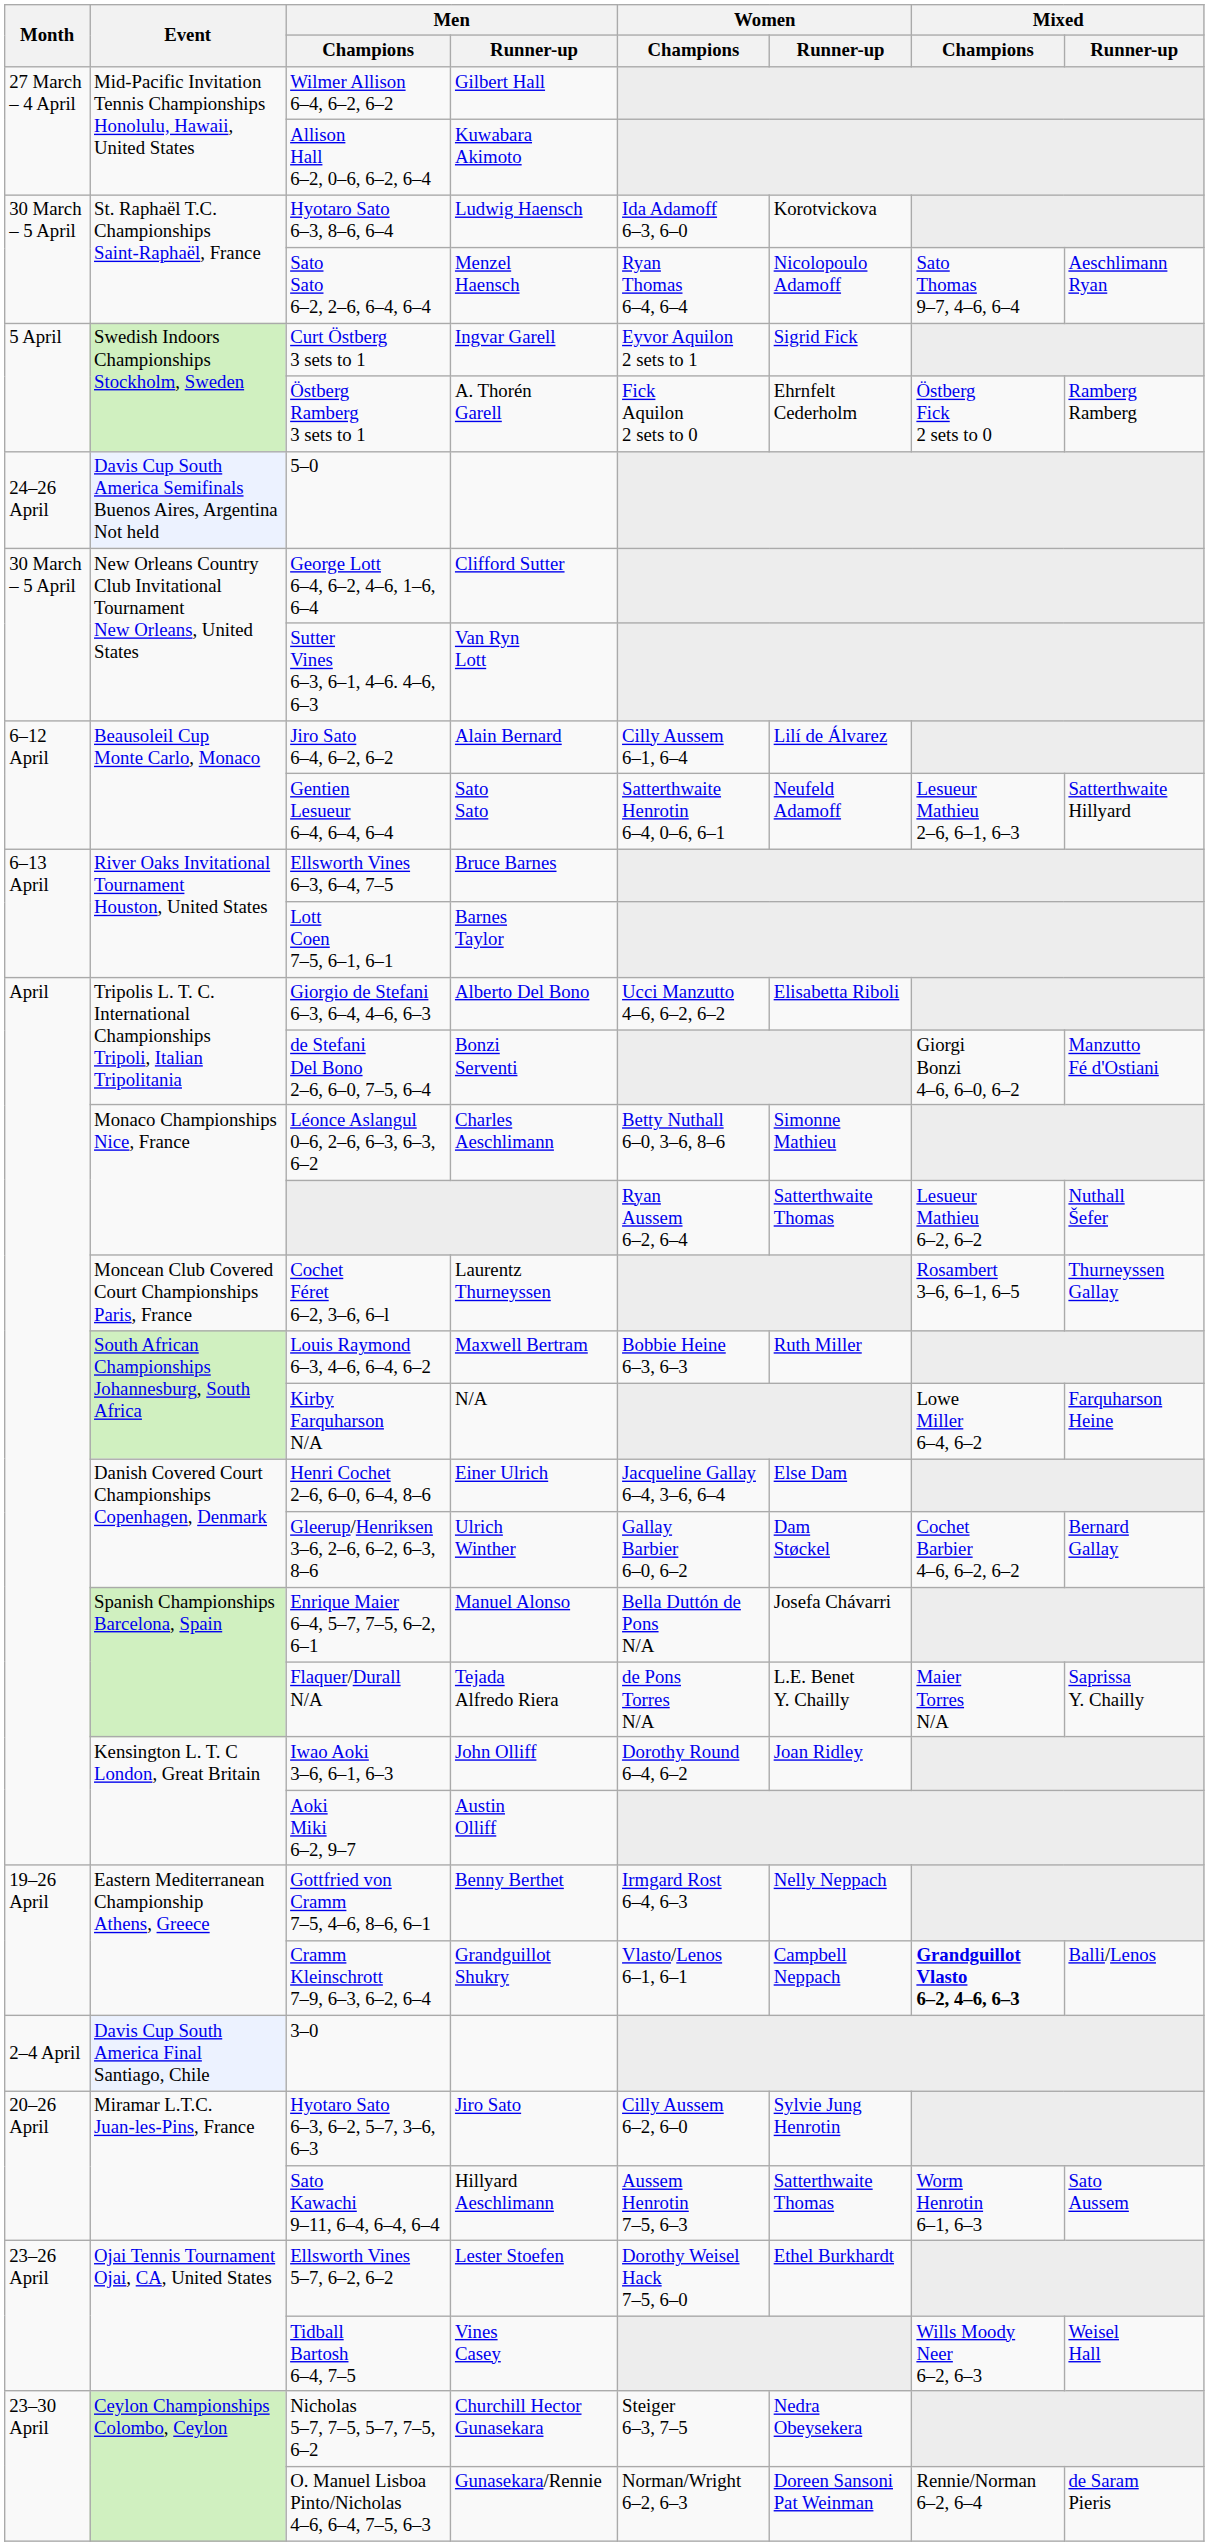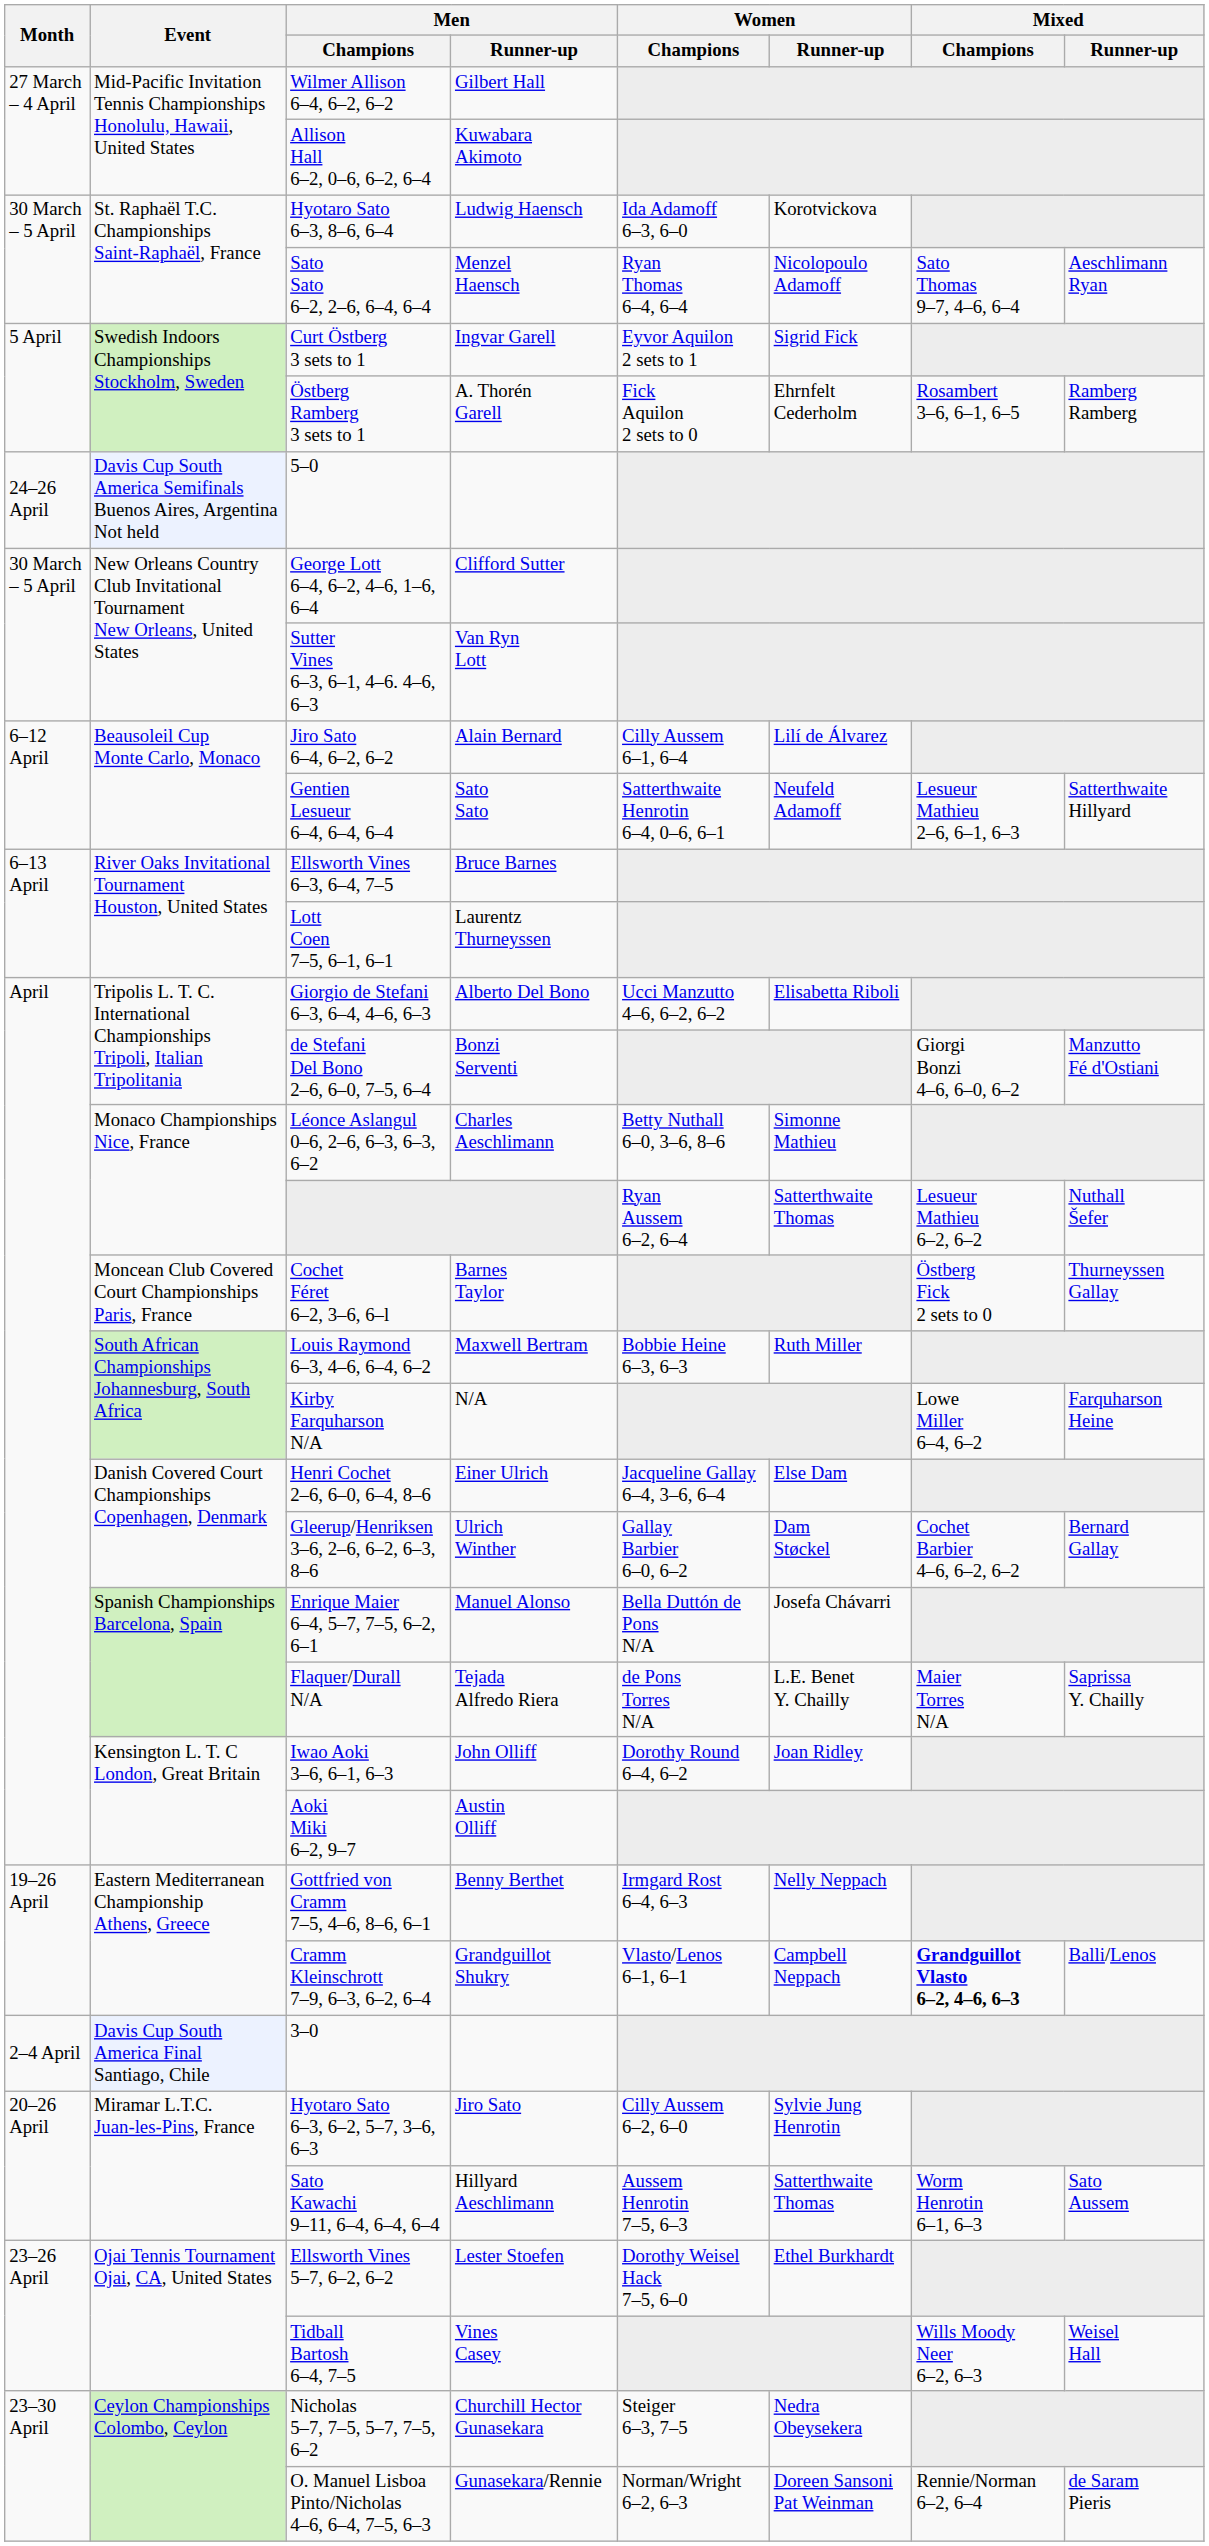Östberg Ramberg 3 sets to 1 | Mixed / Champions: Östberg Fick 2 sets to 0 -> Rosambert 3–6, 6–1, 6–5
Lott Coen 7–5, 6–1, 6–1 | Men / Runner-up: Barnes Taylor -> Laurentz Thurneyssen
Cochet Féret 6–2, 3–6, 6–l | Men / Runner-up: Laurentz Thurneyssen -> Barnes Taylor
Cochet Féret 6–2, 3–6, 6–l | Mixed / Champions: Rosambert 3–6, 6–1, 6–5 -> Östberg Fick 2 sets to 0
